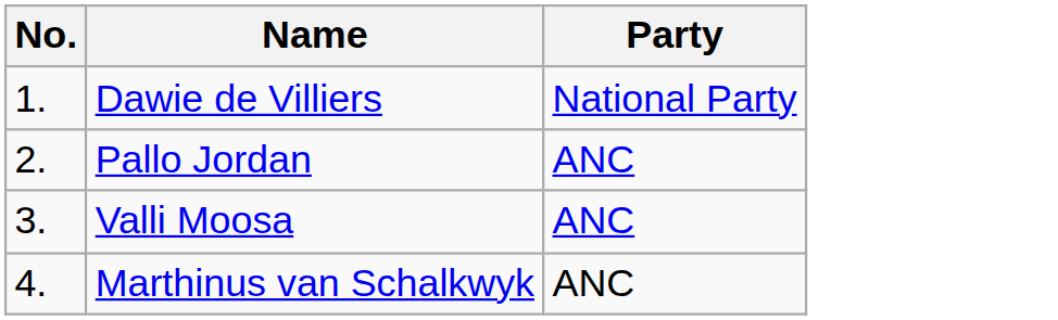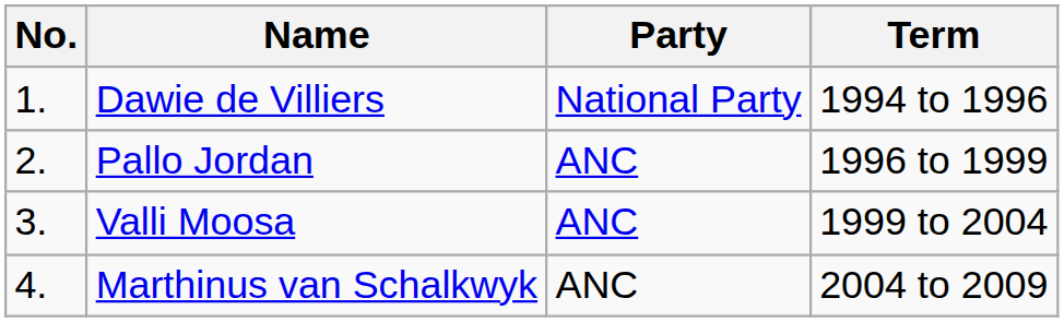+ column: Term | 1994 to 1996 | 1996 to 1999 | 1999 to 2004 | 2004 to 2009
